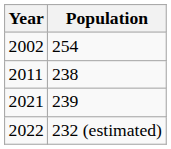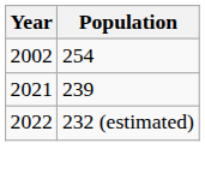- row: 2011 | 238
